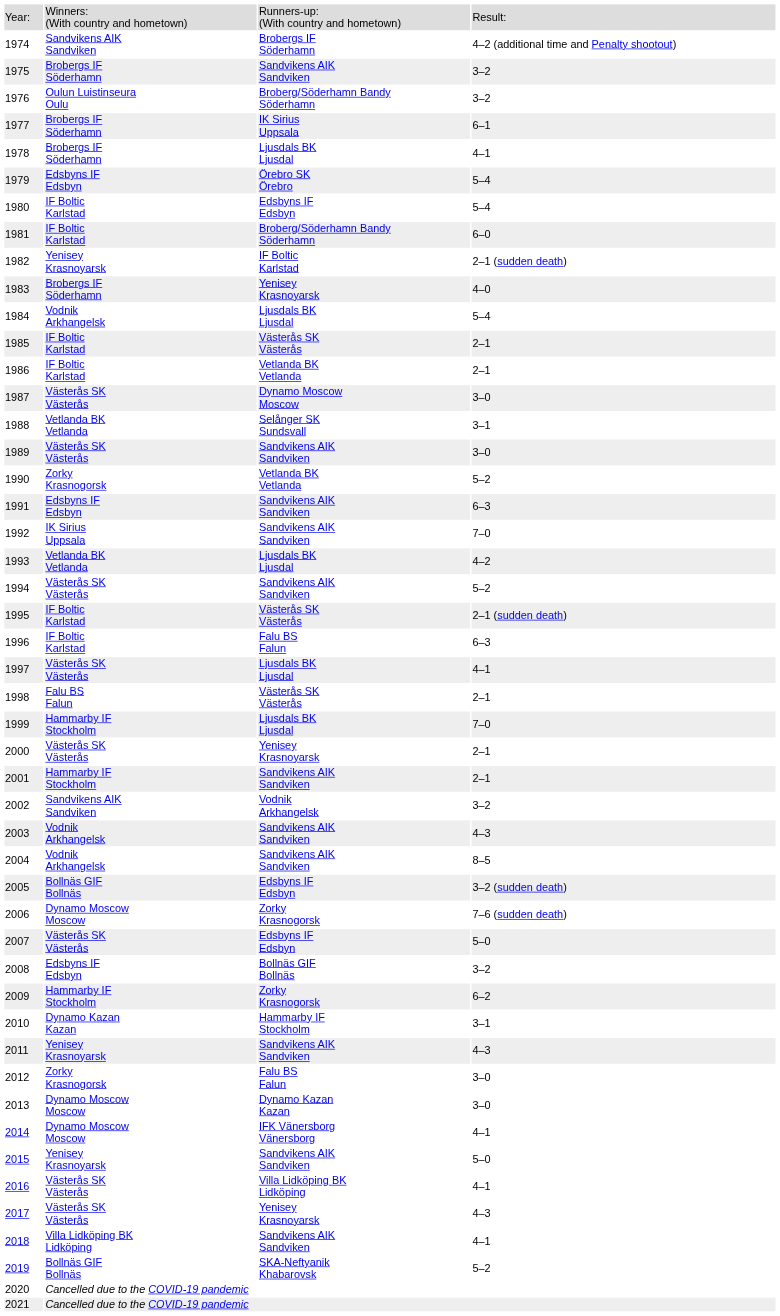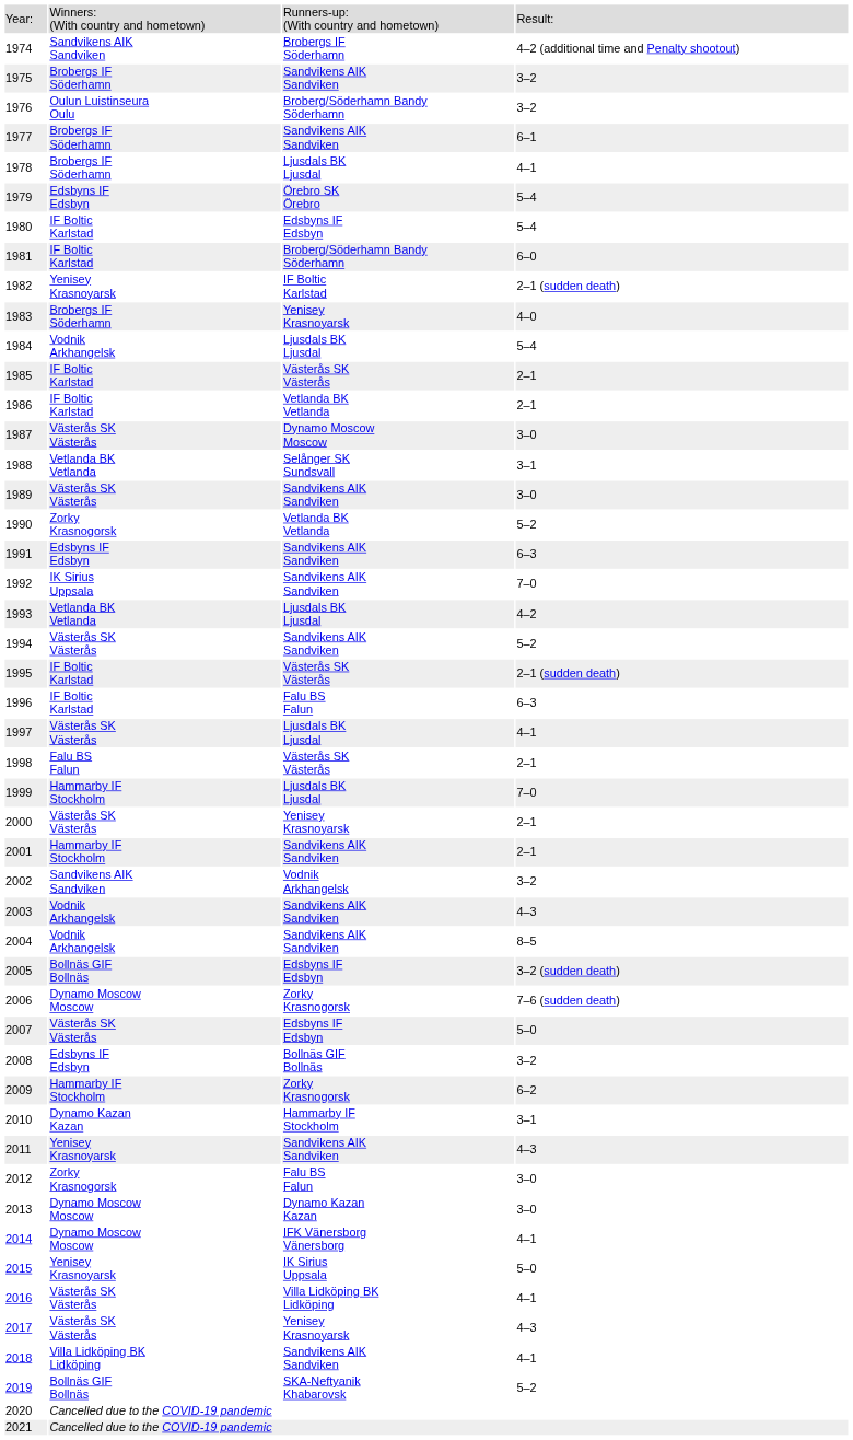1977 | column 3: IK Sirius Uppsala -> Sandvikens AIK Sandviken
2015 | column 3: Sandvikens AIK Sandviken -> IK Sirius Uppsala
